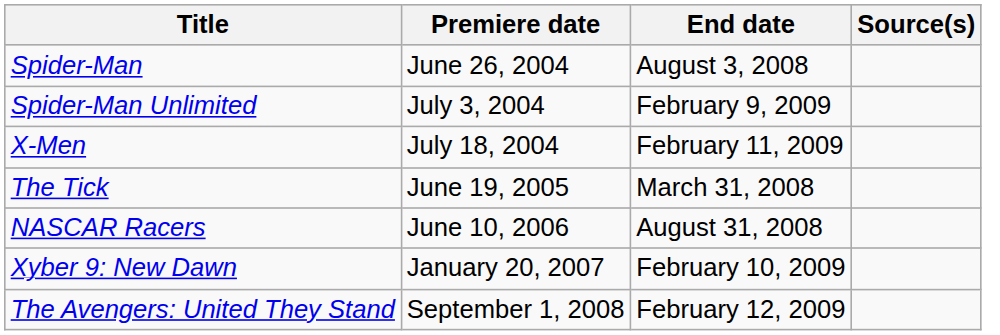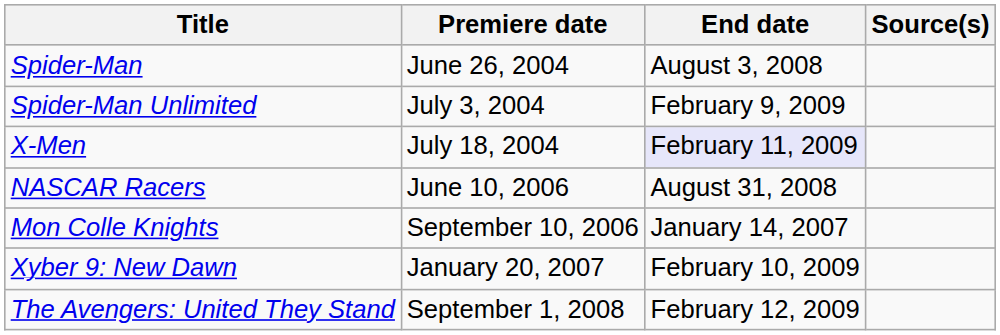X-Men | End date: no background -> lavender background
- row: The Tick | June 19, 2005 | March 31, 2008
+ row: Mon Colle Knights | September 10, 2006 | January 14, 2007
